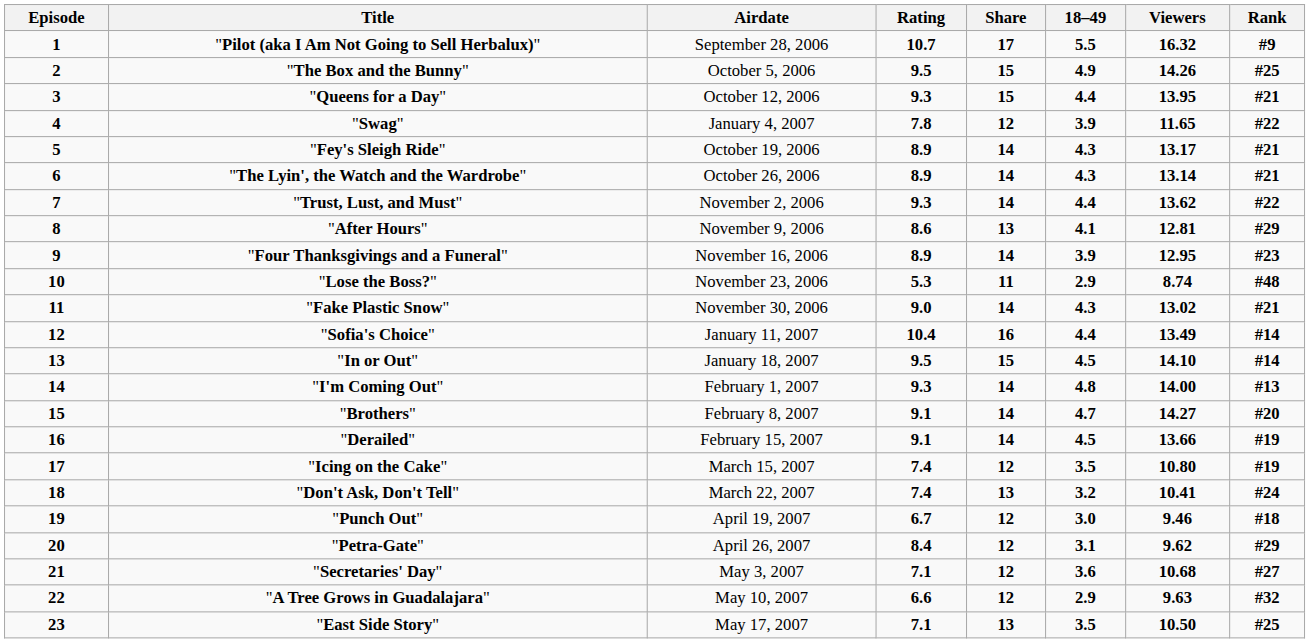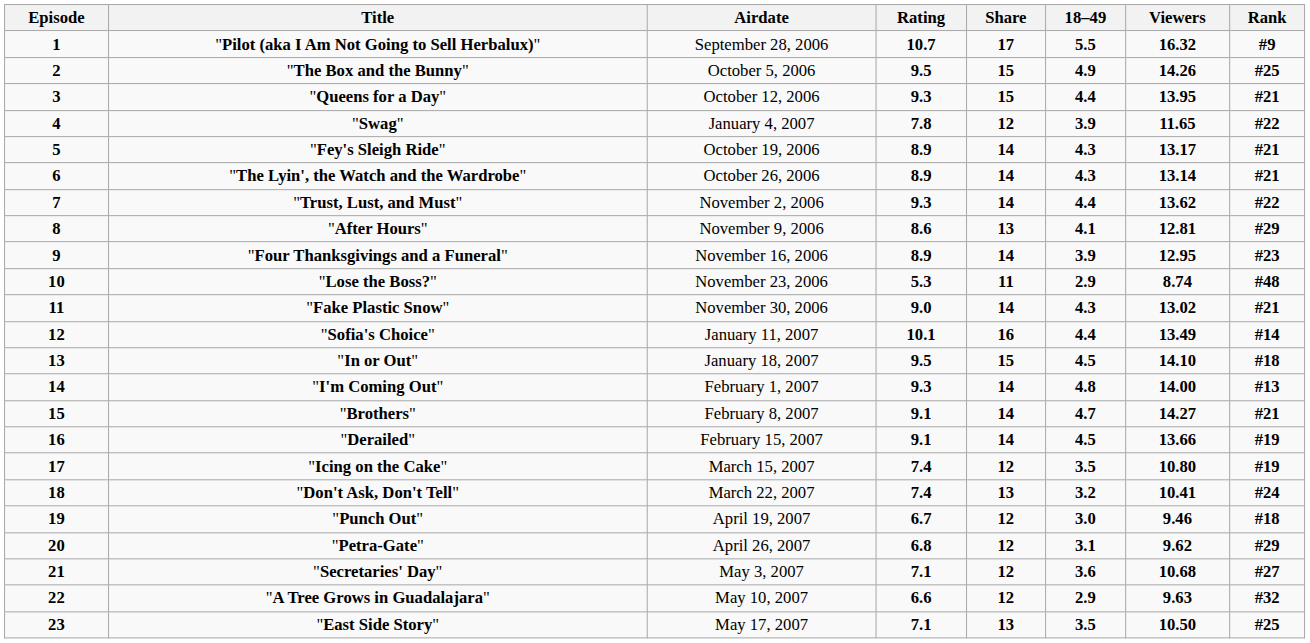"Sofia's Choice" | Rating: 10.4 -> 10.1
"In or Out" | Rank: #14 -> #18
"Brothers" | Rank: #20 -> #21
"Petra-Gate" | Rating: 8.4 -> 6.8
